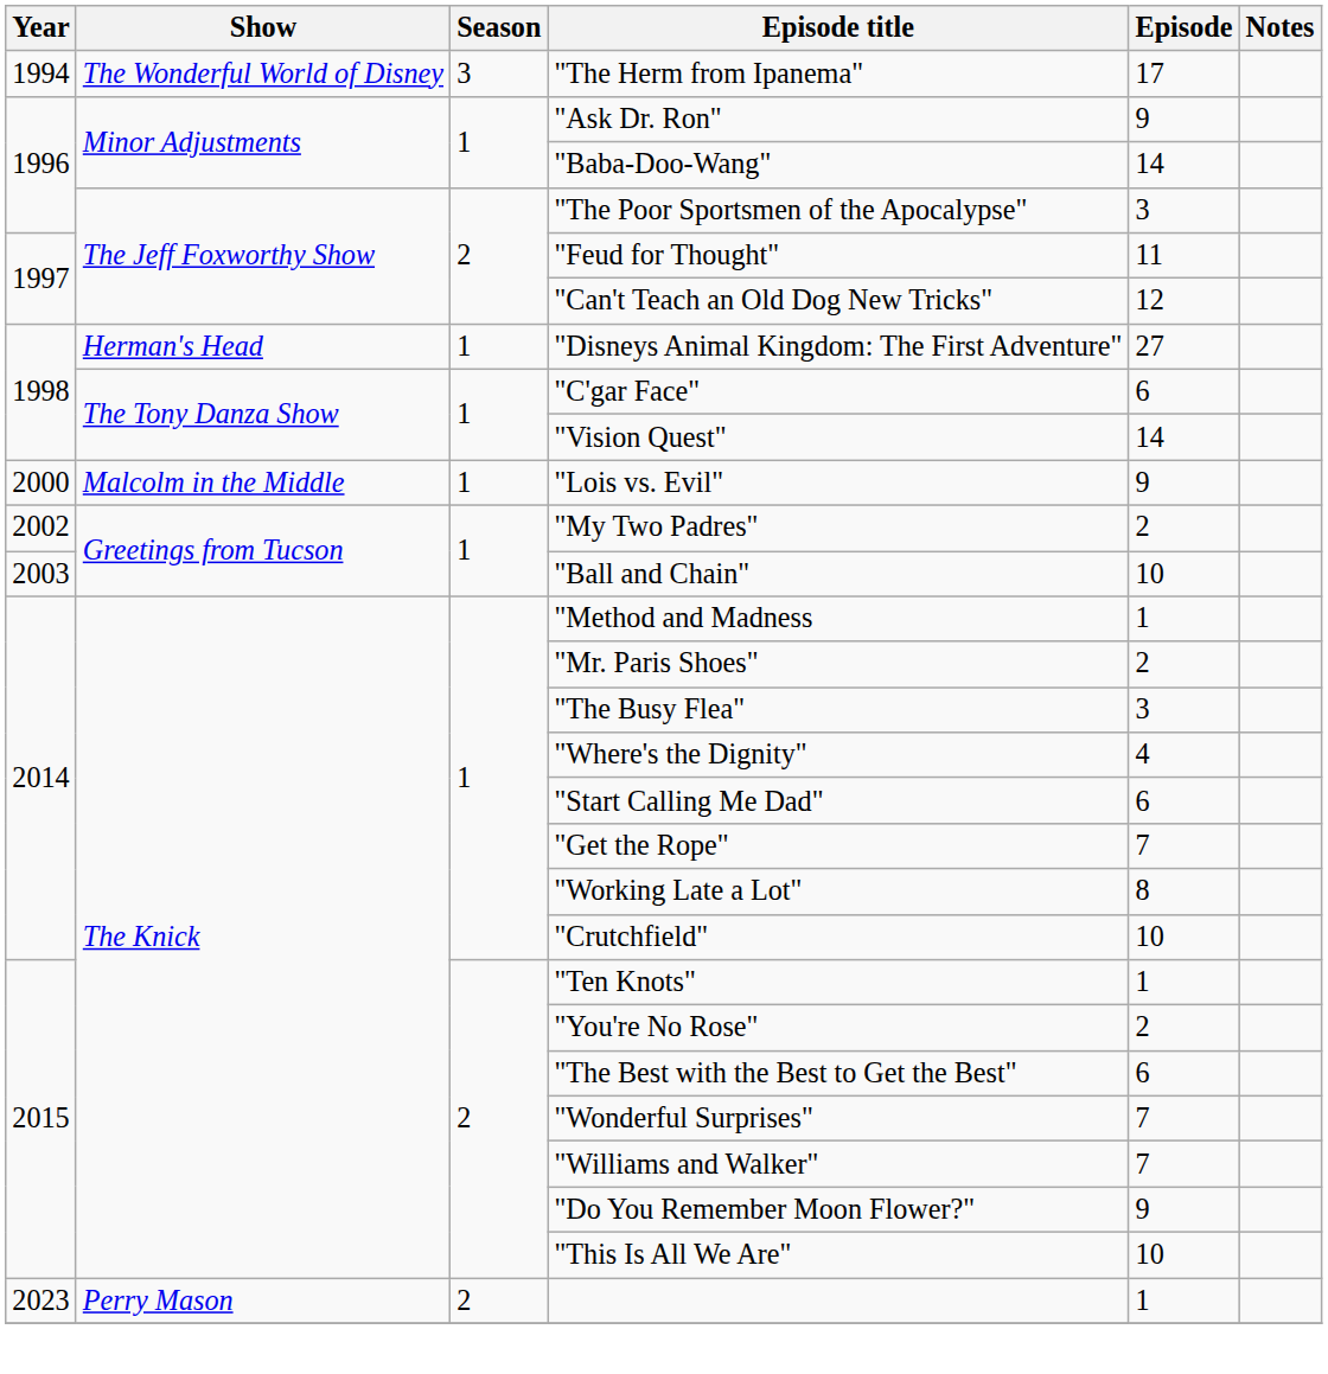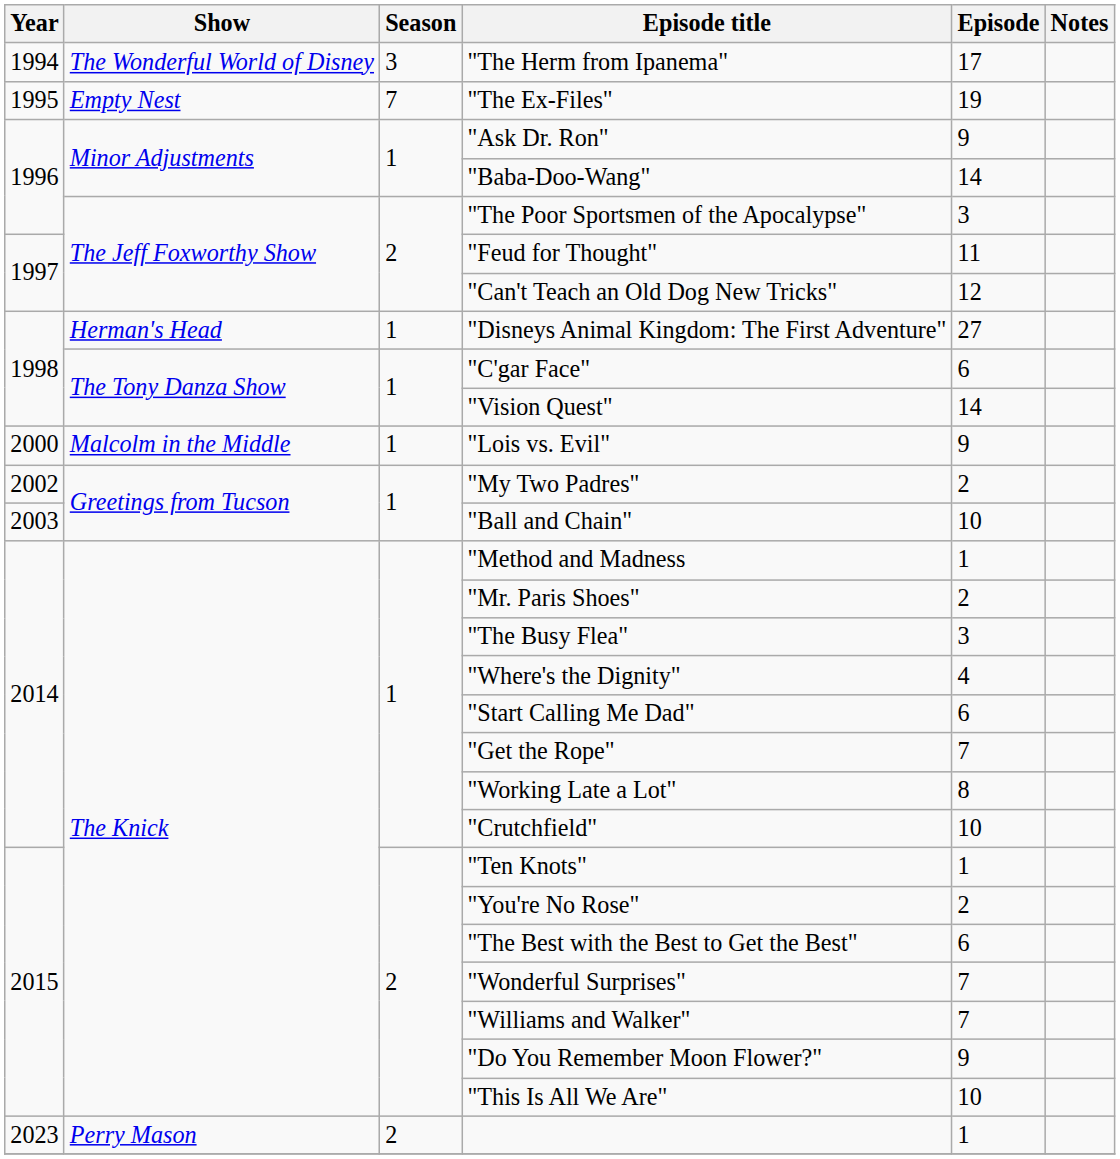+ row: 1995 | Empty Nest | 7 | "The Ex-Files" | 19
